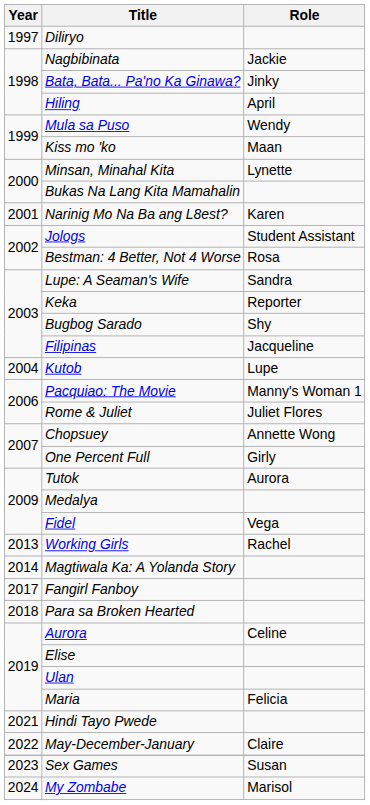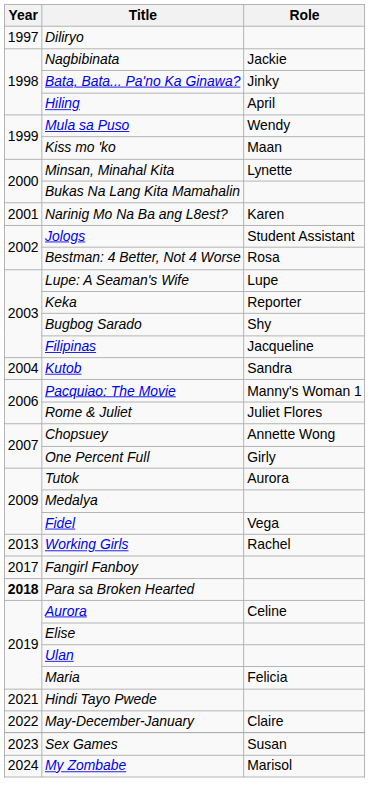Lupe: A Seaman's Wife | Role: Sandra -> Lupe
Kutob | Role: Lupe -> Sandra
- row: 2014 | Magtiwala Ka: A Yolanda Story
Para sa Broken Hearted | Year: normal -> bold
